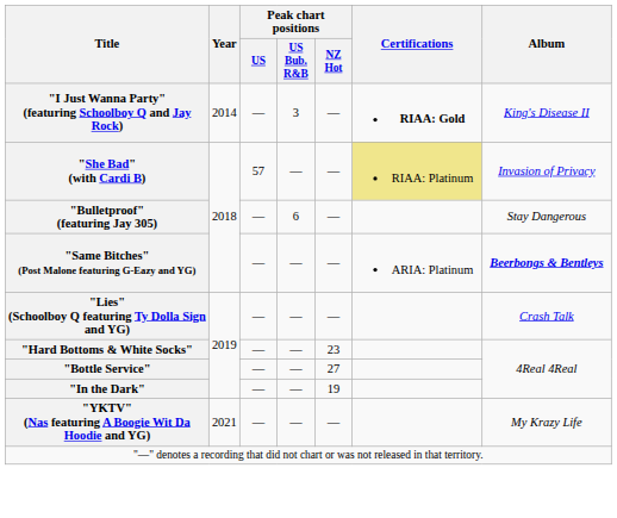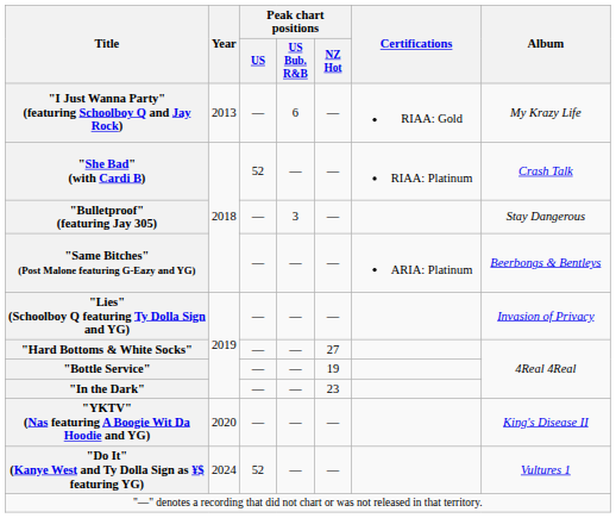"I Just Wanna Party" (featuring Schoolboy Q and Jay Rock) | Year: 2014 -> 2013
"I Just Wanna Party" (featuring Schoolboy Q and Jay Rock) | Peak chart positions / US Bub. R&B: 3 -> 6
"I Just Wanna Party" (featuring Schoolboy Q and Jay Rock) | Certifications: bold -> normal
"I Just Wanna Party" (featuring Schoolboy Q and Jay Rock) | Album: King's Disease II -> My Krazy Life
"She Bad" (with Cardi B) | Peak chart positions / US: 57 -> 52
"She Bad" (with Cardi B) | Certifications: khaki background -> no background
"She Bad" (with Cardi B) | Album: Invasion of Privacy -> Crash Talk
"Bulletproof" (featuring Jay 305) | Peak chart positions / US Bub. R&B: 6 -> 3
"Same Bitches" (Post Malone featuring G-Eazy and YG) | Album: bold -> normal
"Lies" (Schoolboy Q featuring Ty Dolla Sign and YG) | Album: Crash Talk -> Invasion of Privacy
"Hard Bottoms & White Socks" | Peak chart positions / NZ Hot: 23 -> 27
"Bottle Service" | Peak chart positions / NZ Hot: 27 -> 19
"In the Dark" | Peak chart positions / NZ Hot: 19 -> 23
"YKTV" (Nas featuring A Boogie Wit Da Hoodie and YG) | Year: 2021 -> 2020
"YKTV" (Nas featuring A Boogie Wit Da Hoodie and YG) | Album: My Krazy Life -> King's Disease II
+ row: "Do It" (Kanye West and Ty Dolla Sign as ¥$ featuring YG) | 2024 | 52 | — | — | Vultures 1
